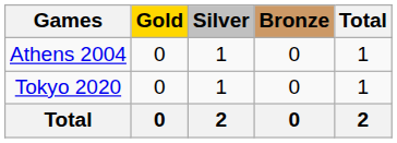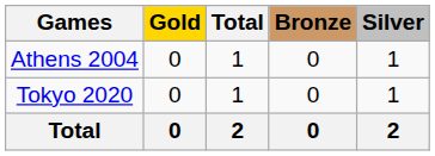columns swapped: Silver <-> Total
